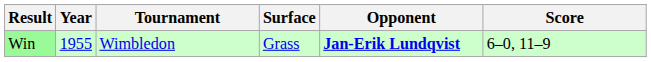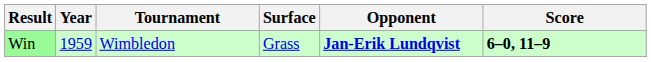Win | Year: 1955 -> 1959
Win | Score: normal -> bold
